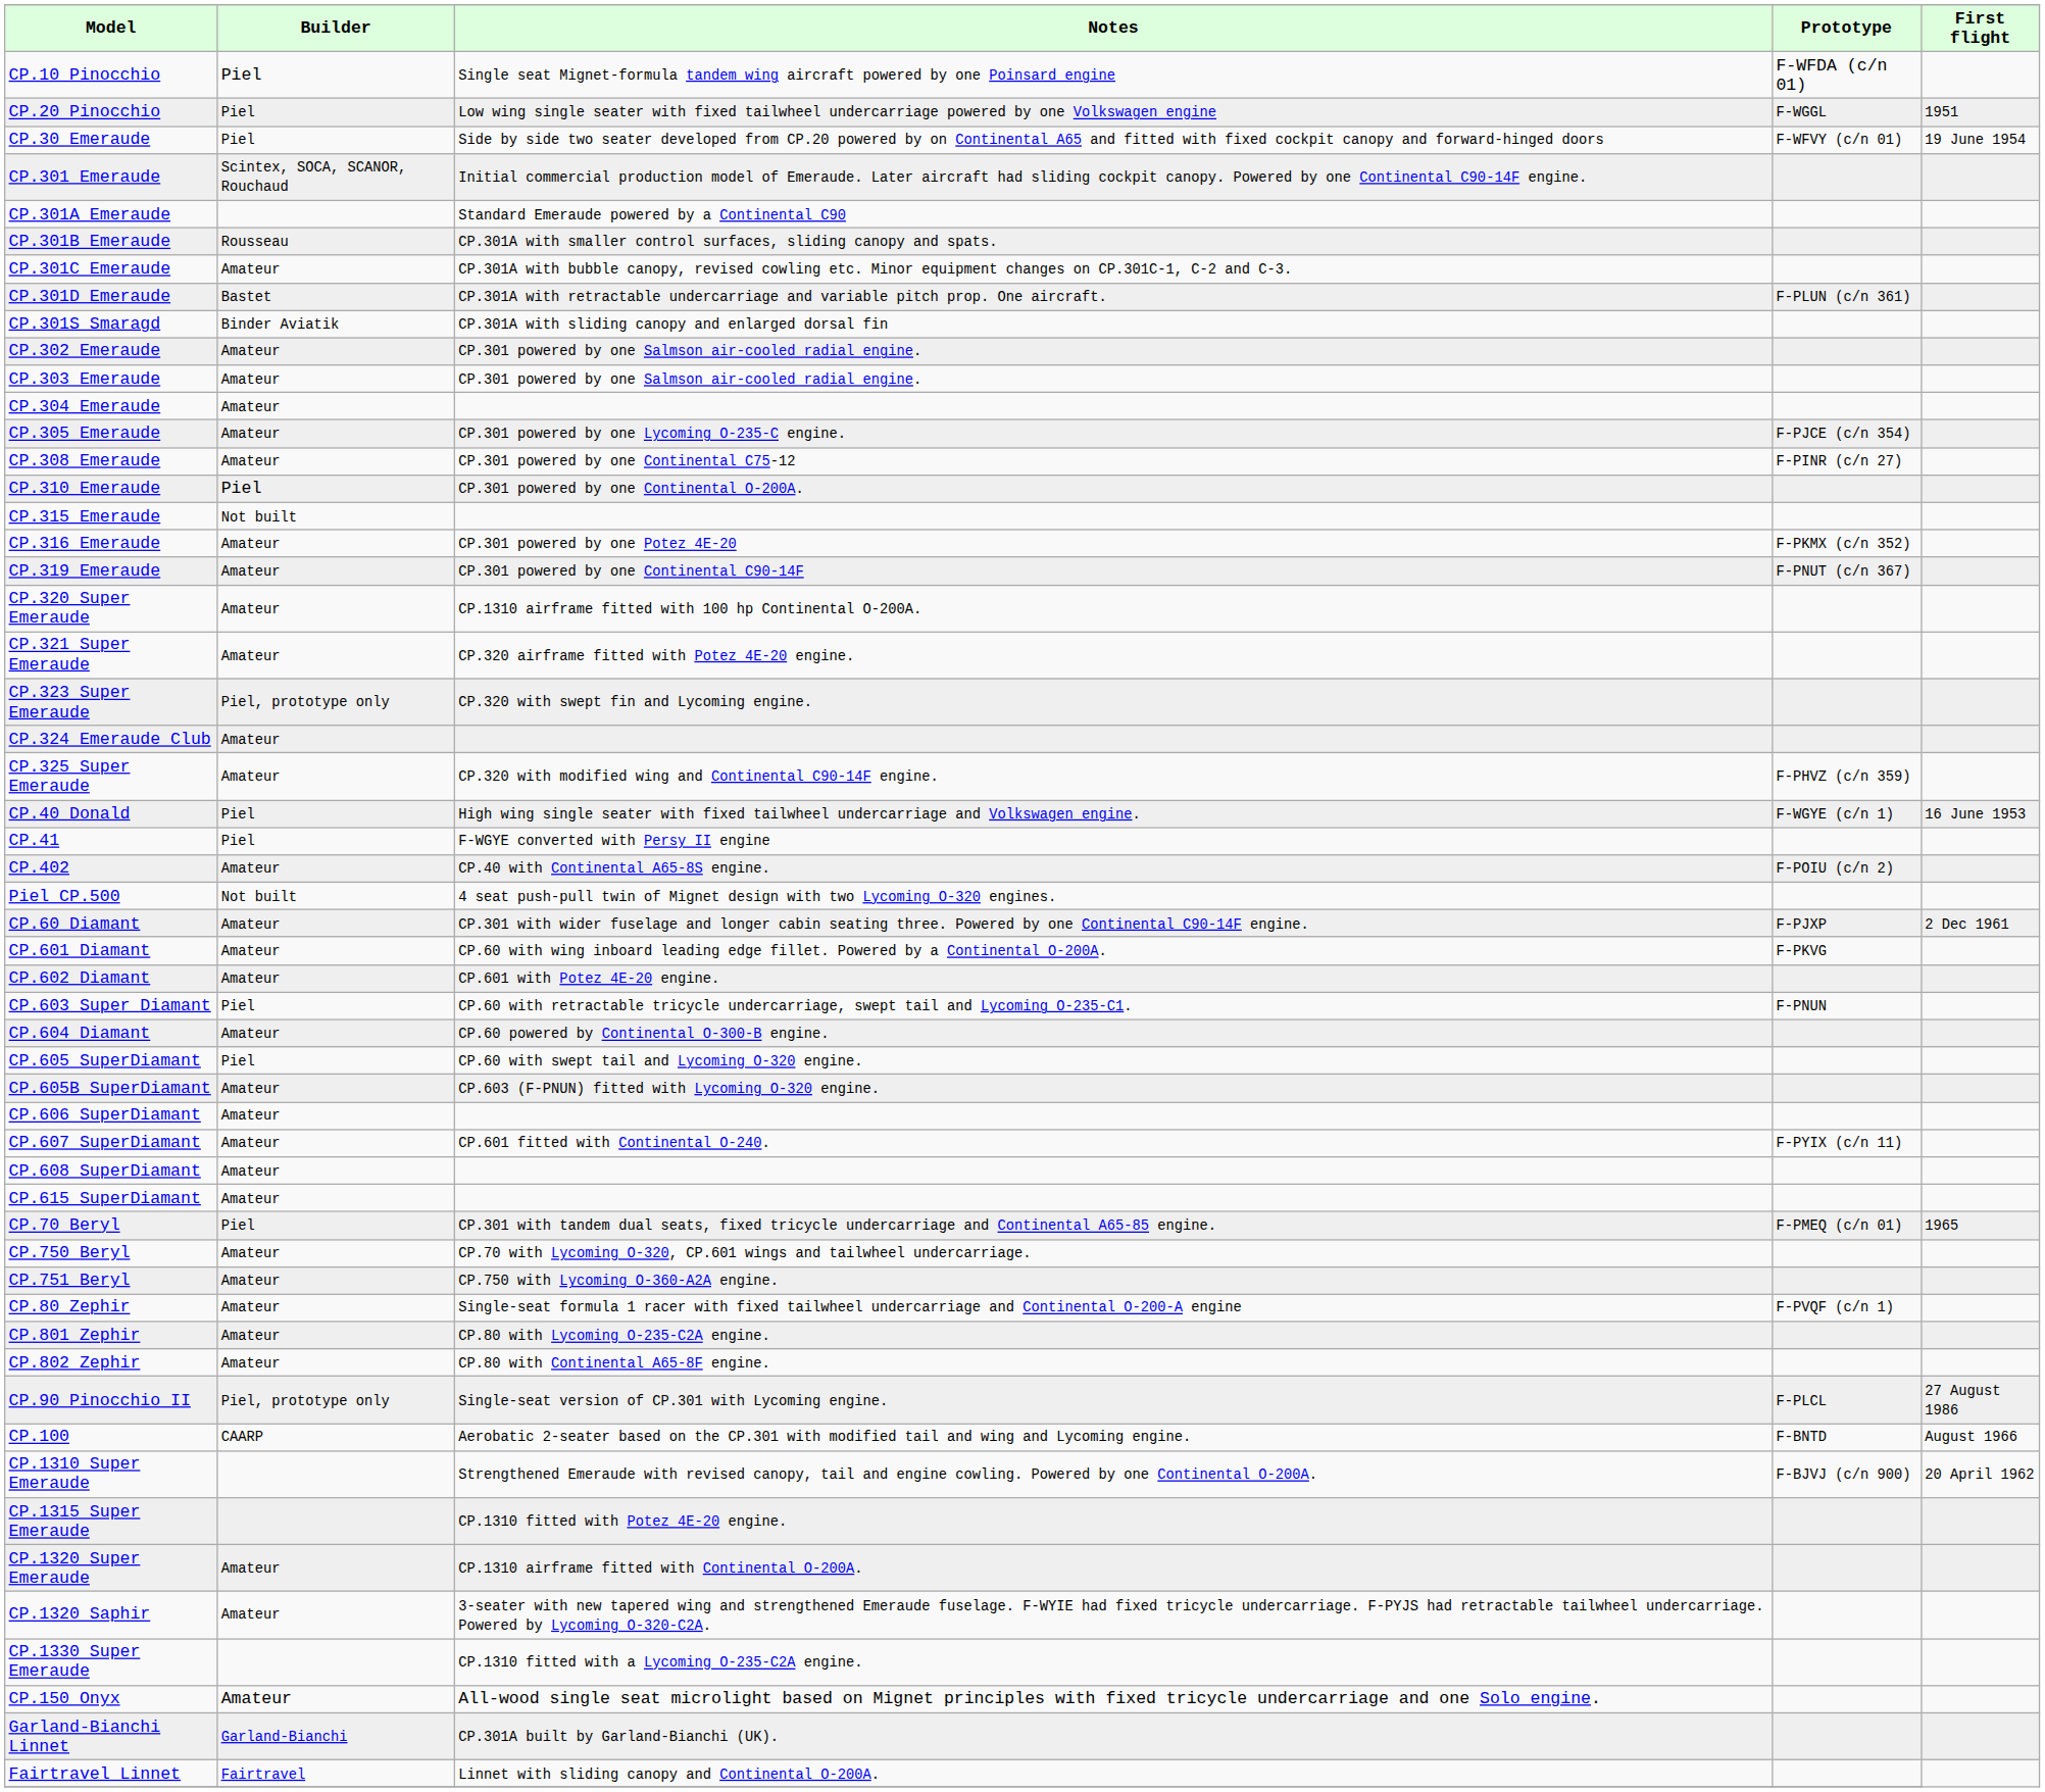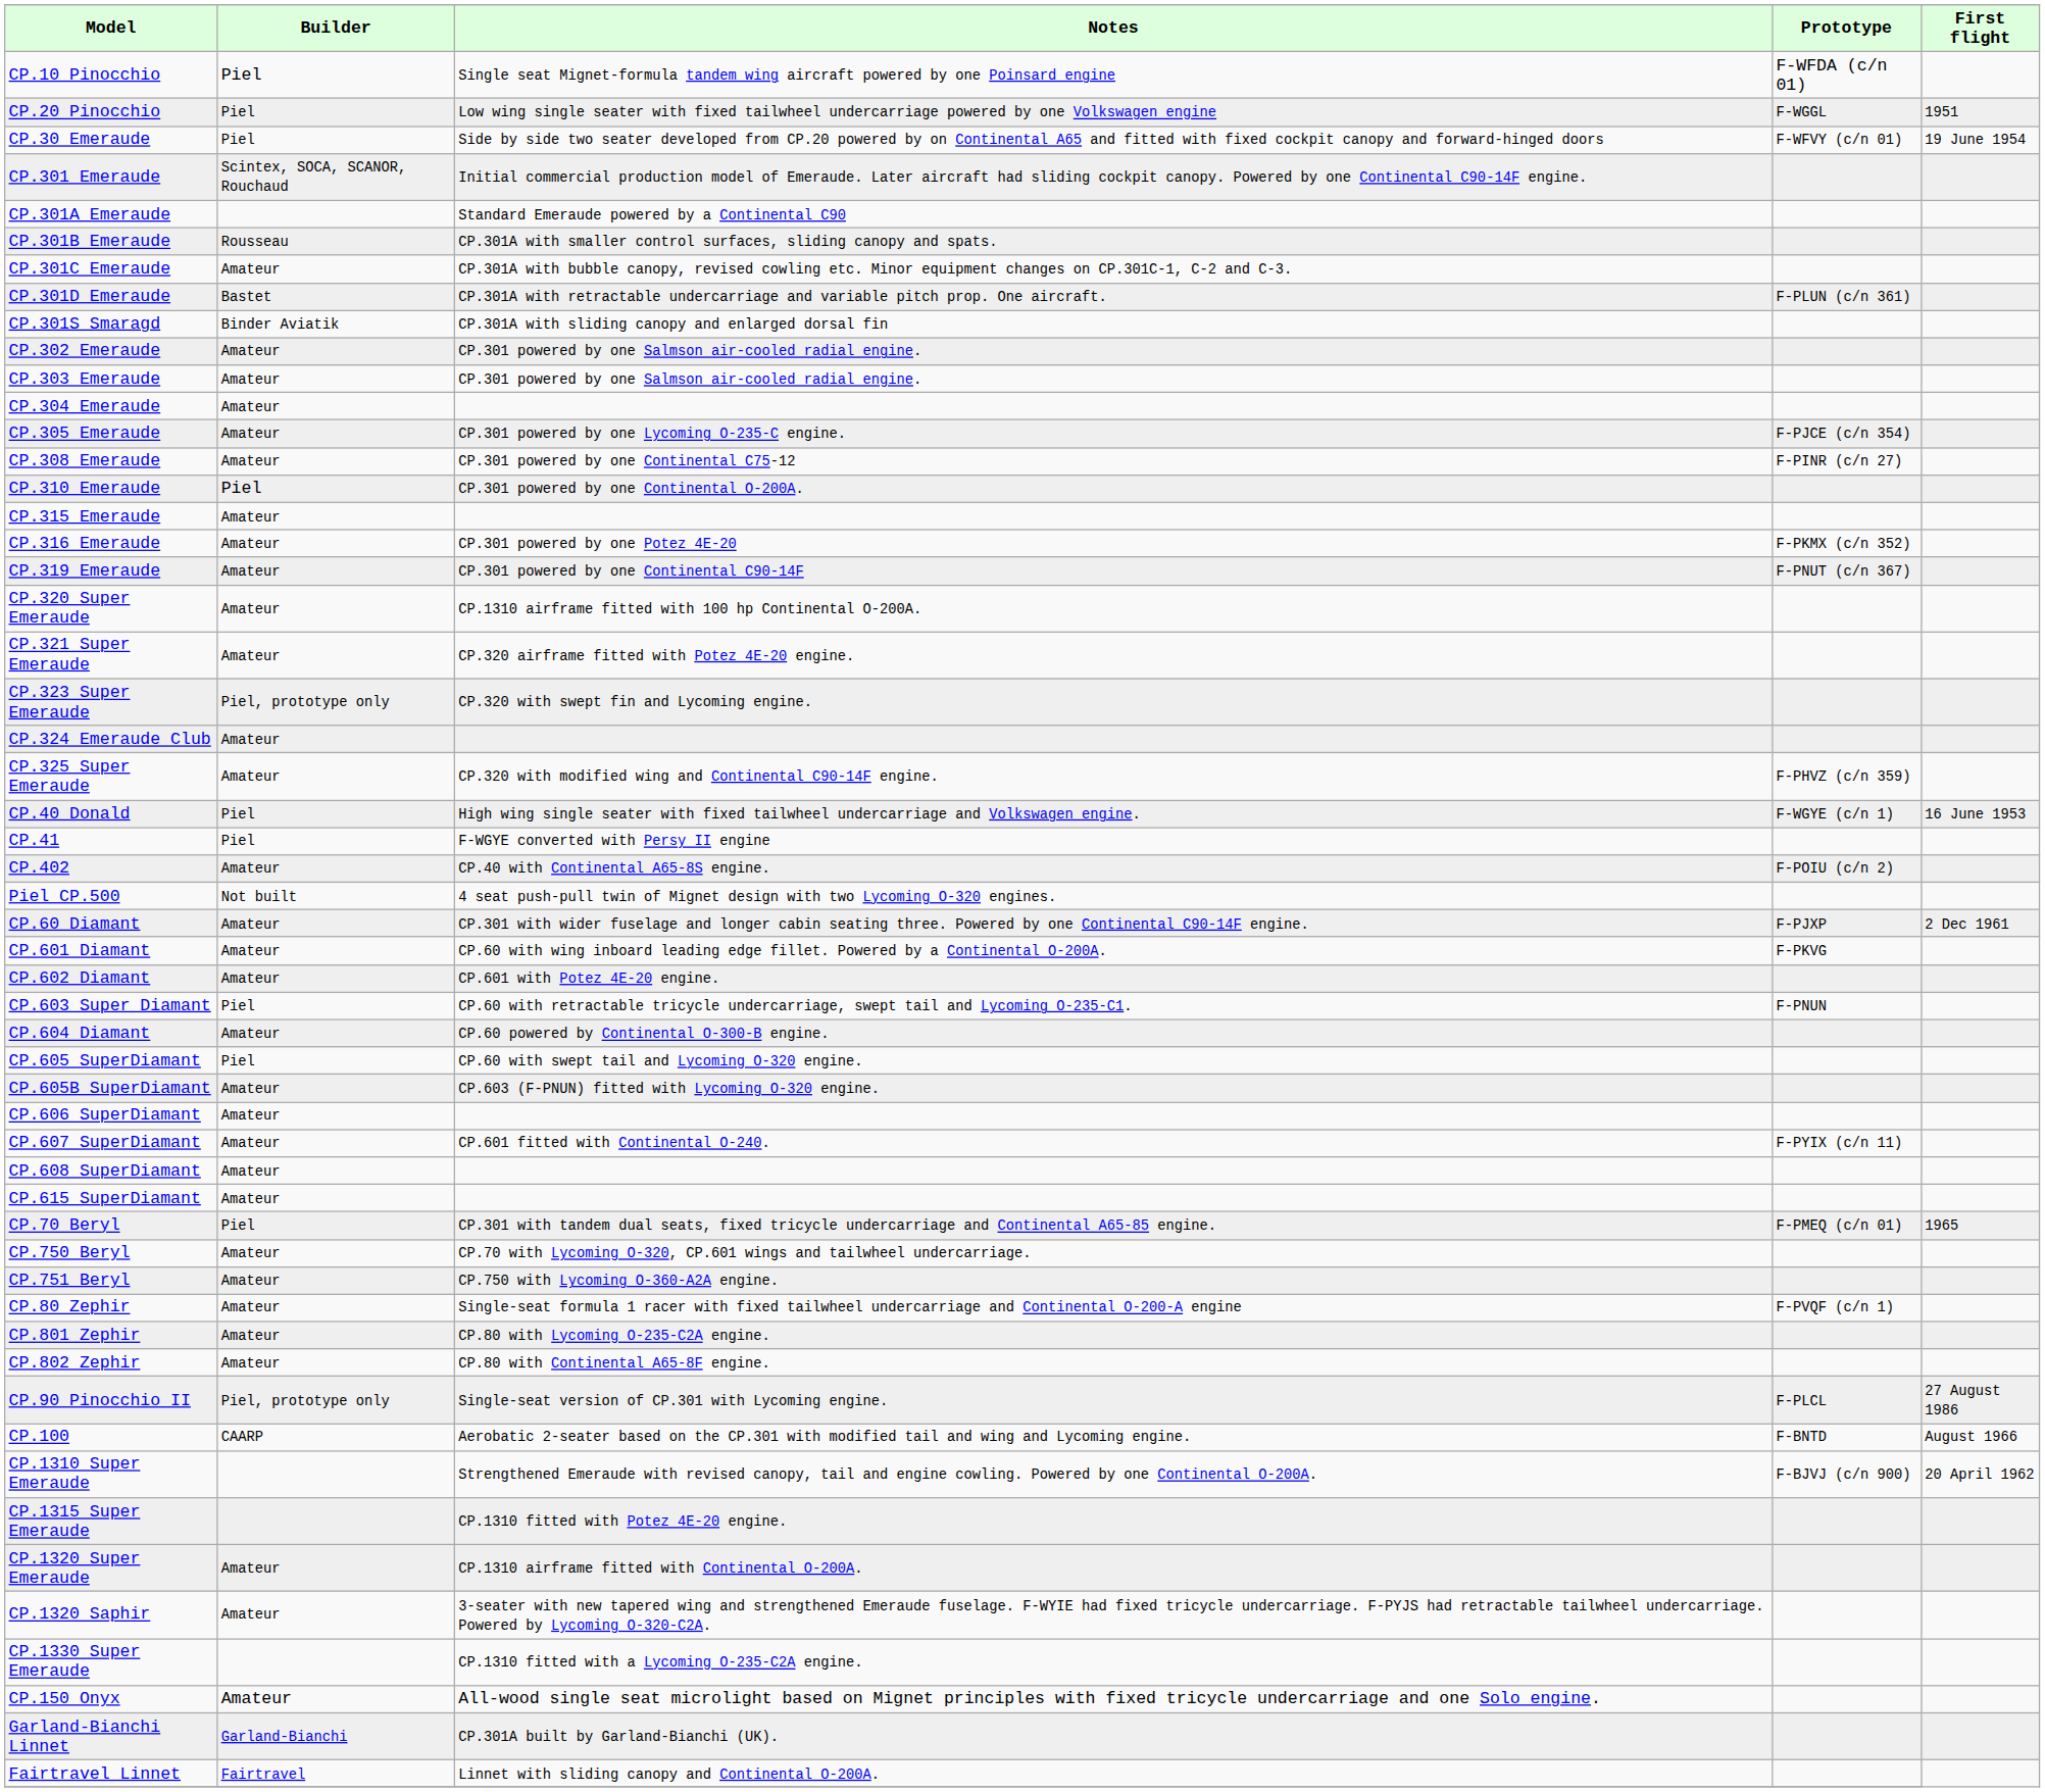CP.315 Emeraude | Builder: Not built -> Amateur
